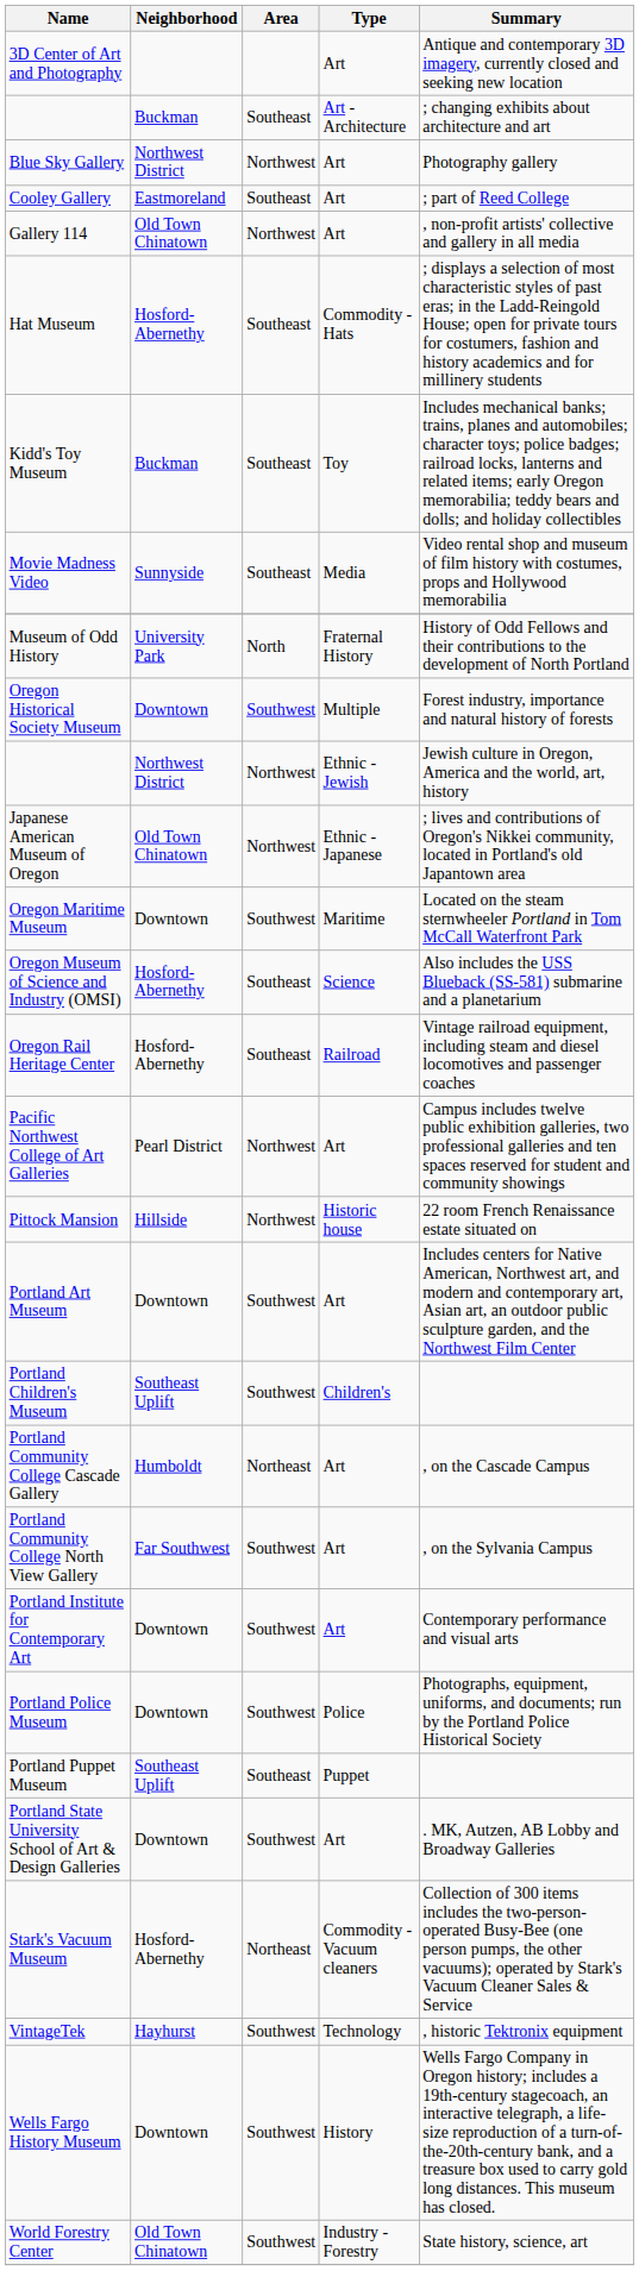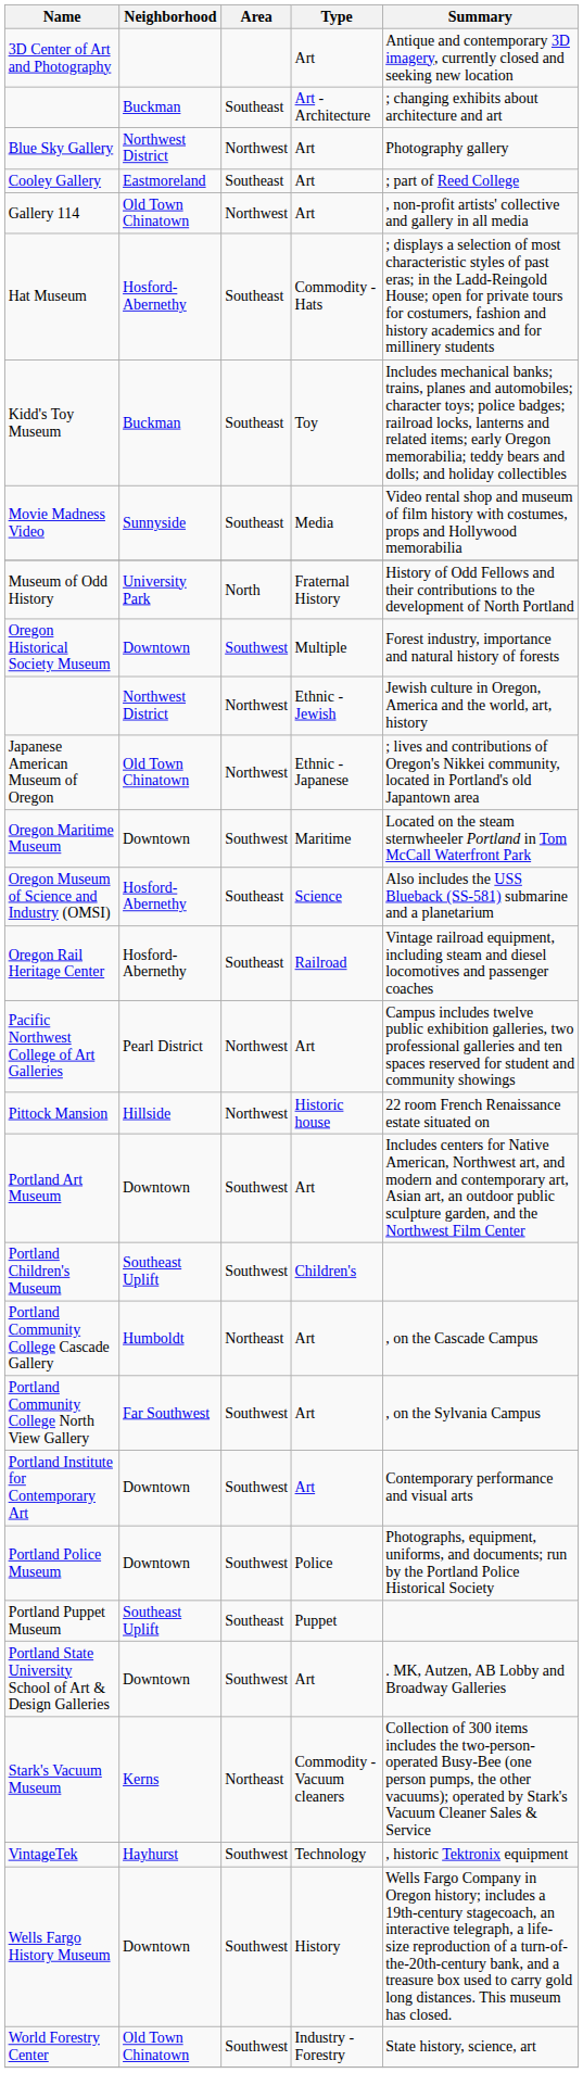Stark's Vacuum Museum | Neighborhood: Hosford-Abernethy -> Kerns
